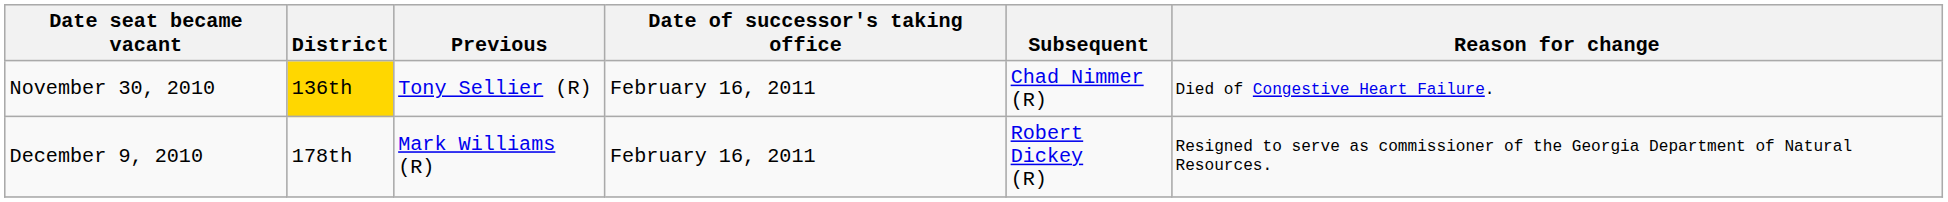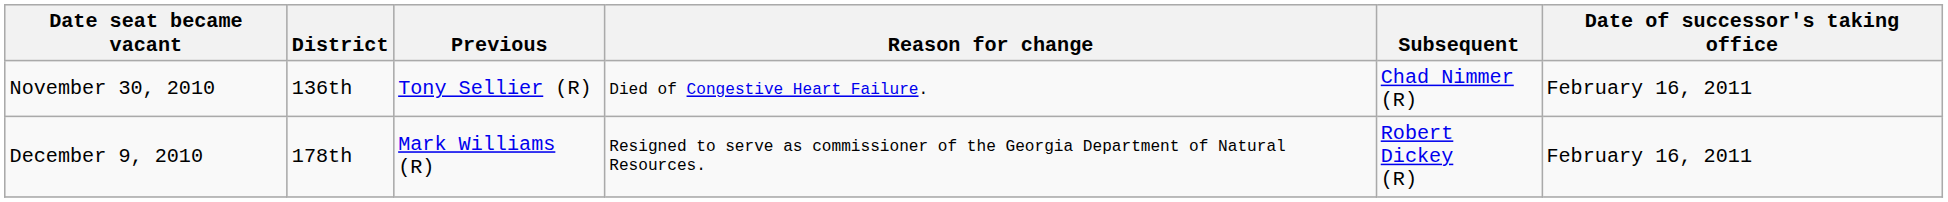columns swapped: Reason for change <-> Date of successor's taking office
November 30, 2010 | District: gold background -> no background
